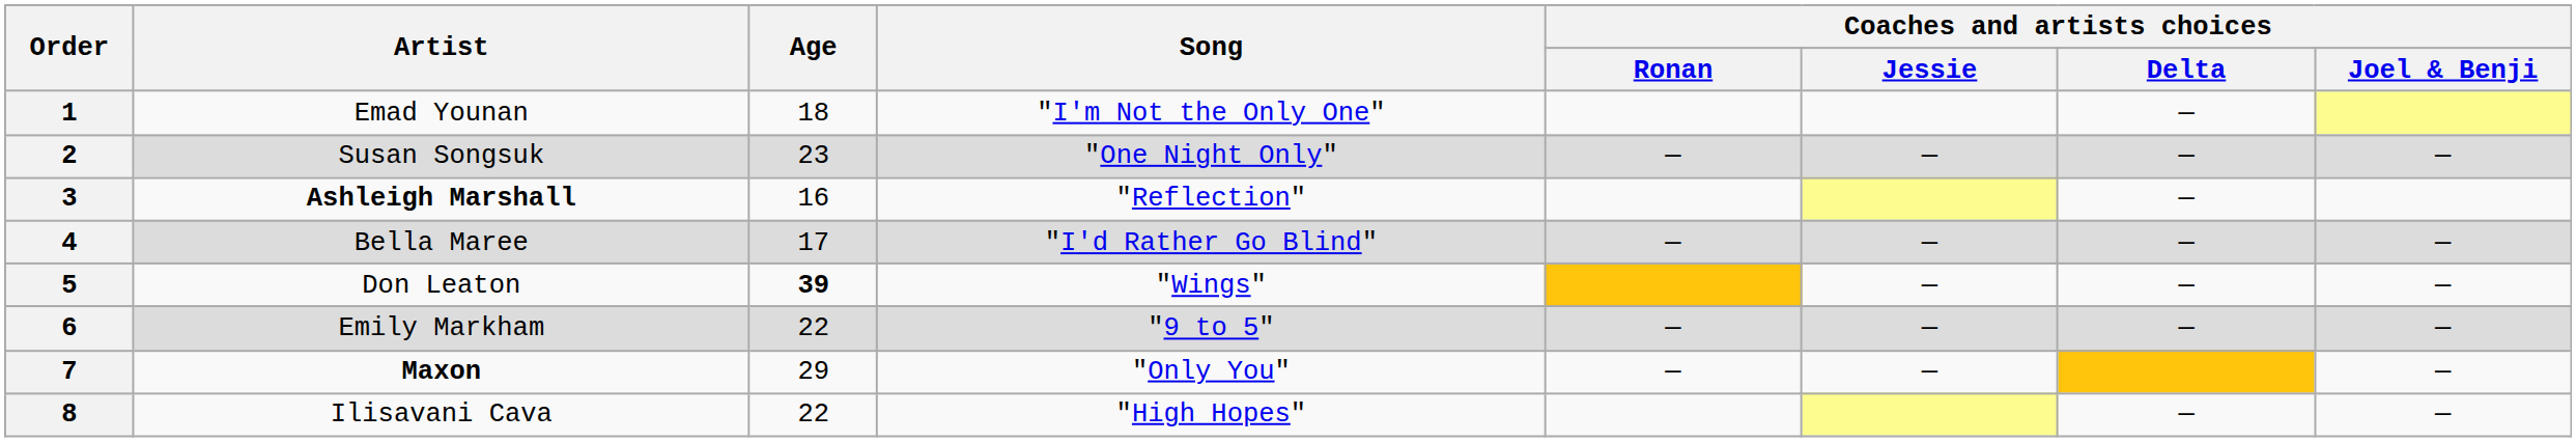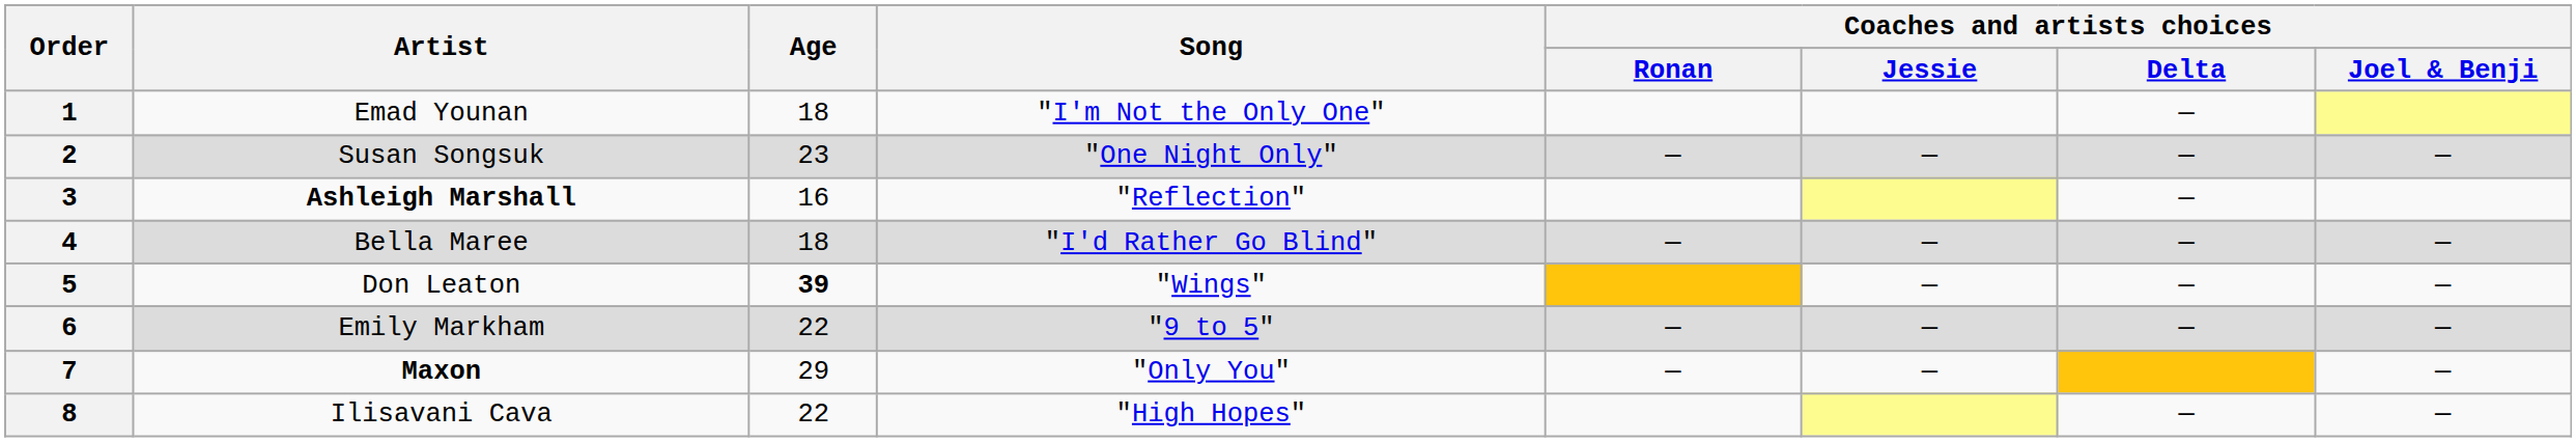4 | Age: 17 -> 18
